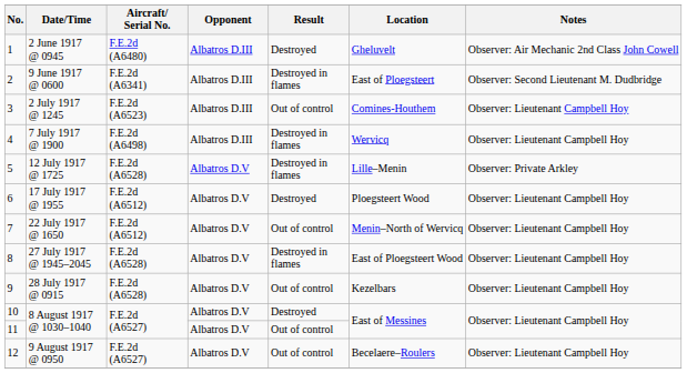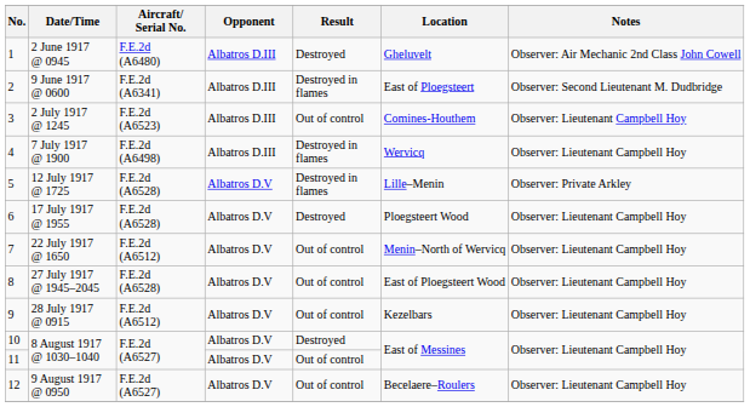17 July 1917 @ 1955 | Aircraft/ Serial No.: F.E.2d (A6512) -> F.E.2d (A6528)
27 July 1917 @ 1945–2045 | Result: Destroyed in flames -> Out of control
28 July 1917 @ 0915 | Aircraft/ Serial No.: F.E.2d (A6528) -> F.E.2d (A6512)
